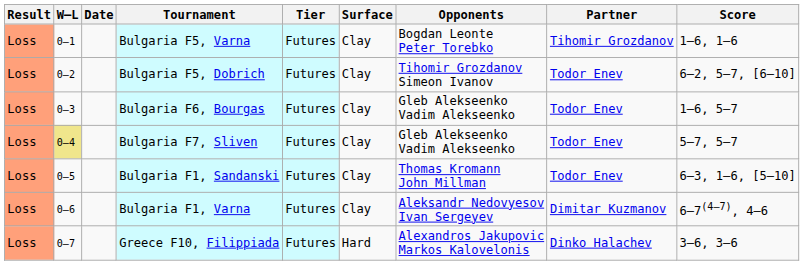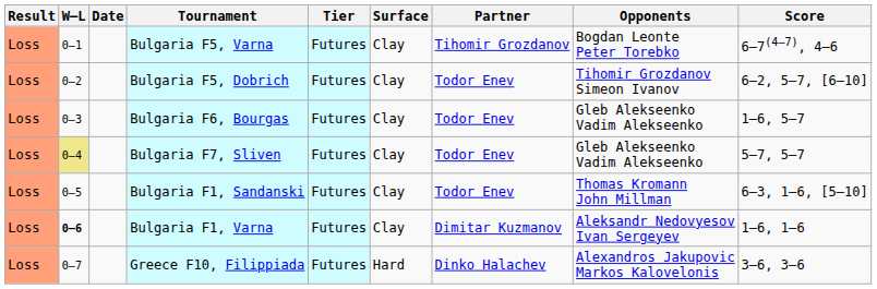columns swapped: Partner <-> Opponents
Bulgaria F5, Varna | Score: 1–6, 1–6 -> 6–7(4–7), 4–6
Bulgaria F1, Varna | W–L: normal -> bold
Bulgaria F1, Varna | Score: 6–7(4–7), 4–6 -> 1–6, 1–6
